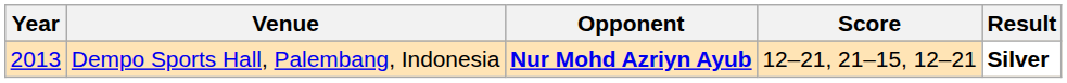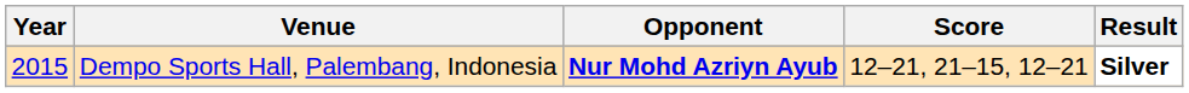Dempo Sports Hall, Palembang, Indonesia | Year: 2013 -> 2015
